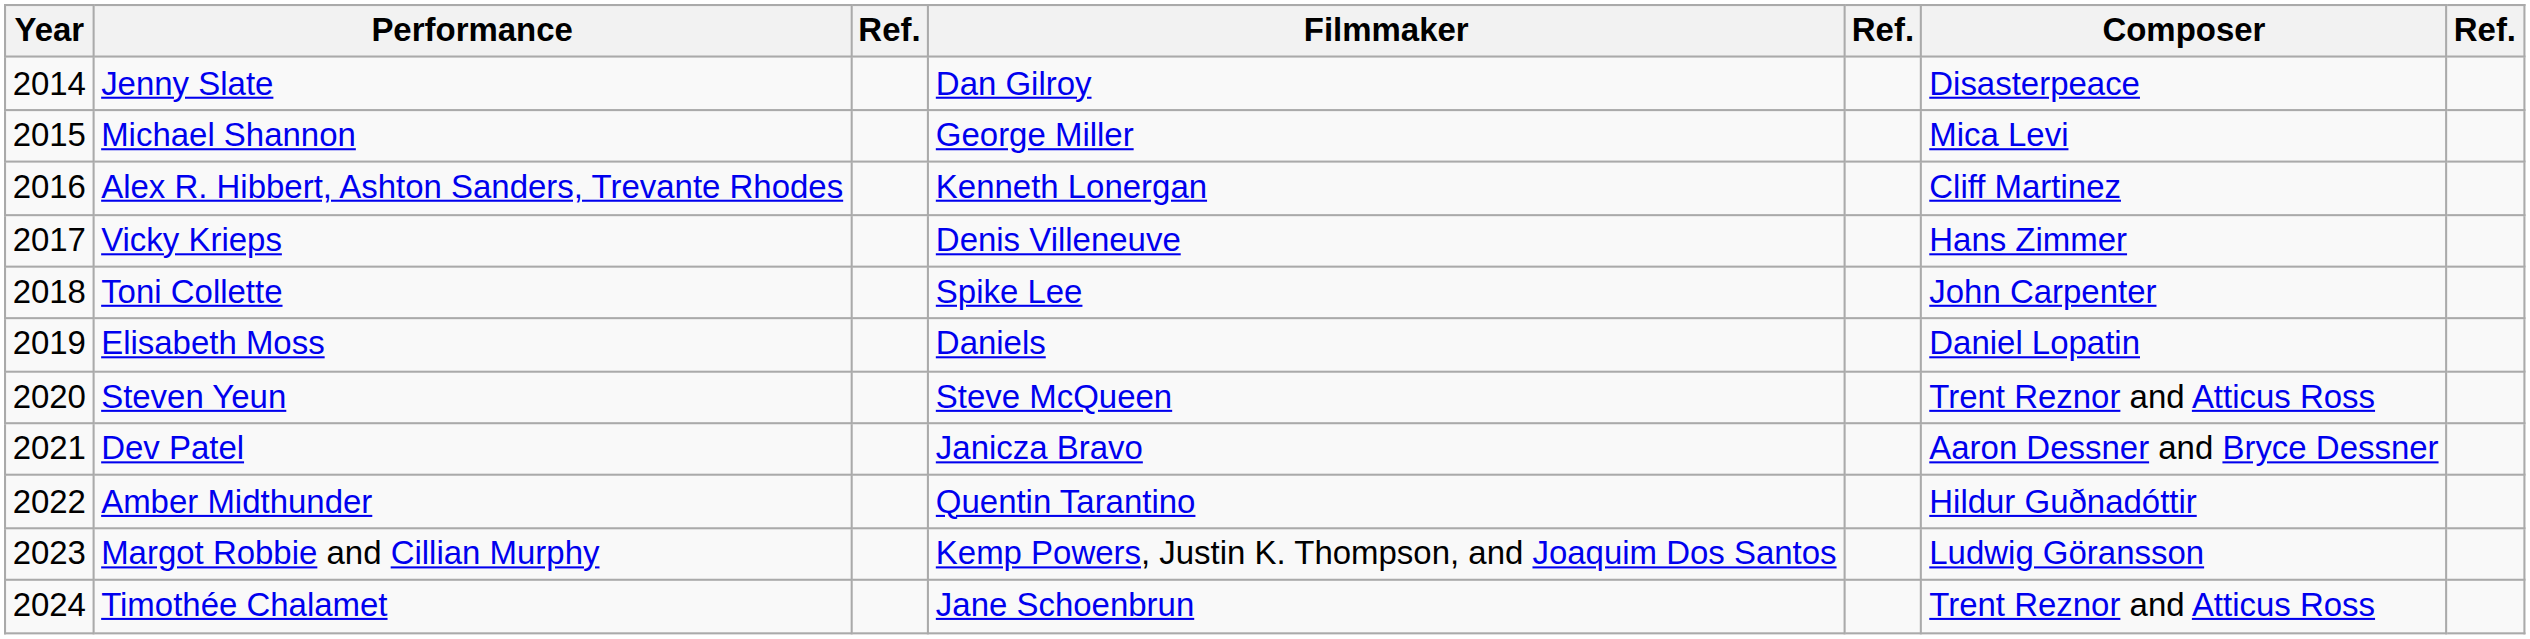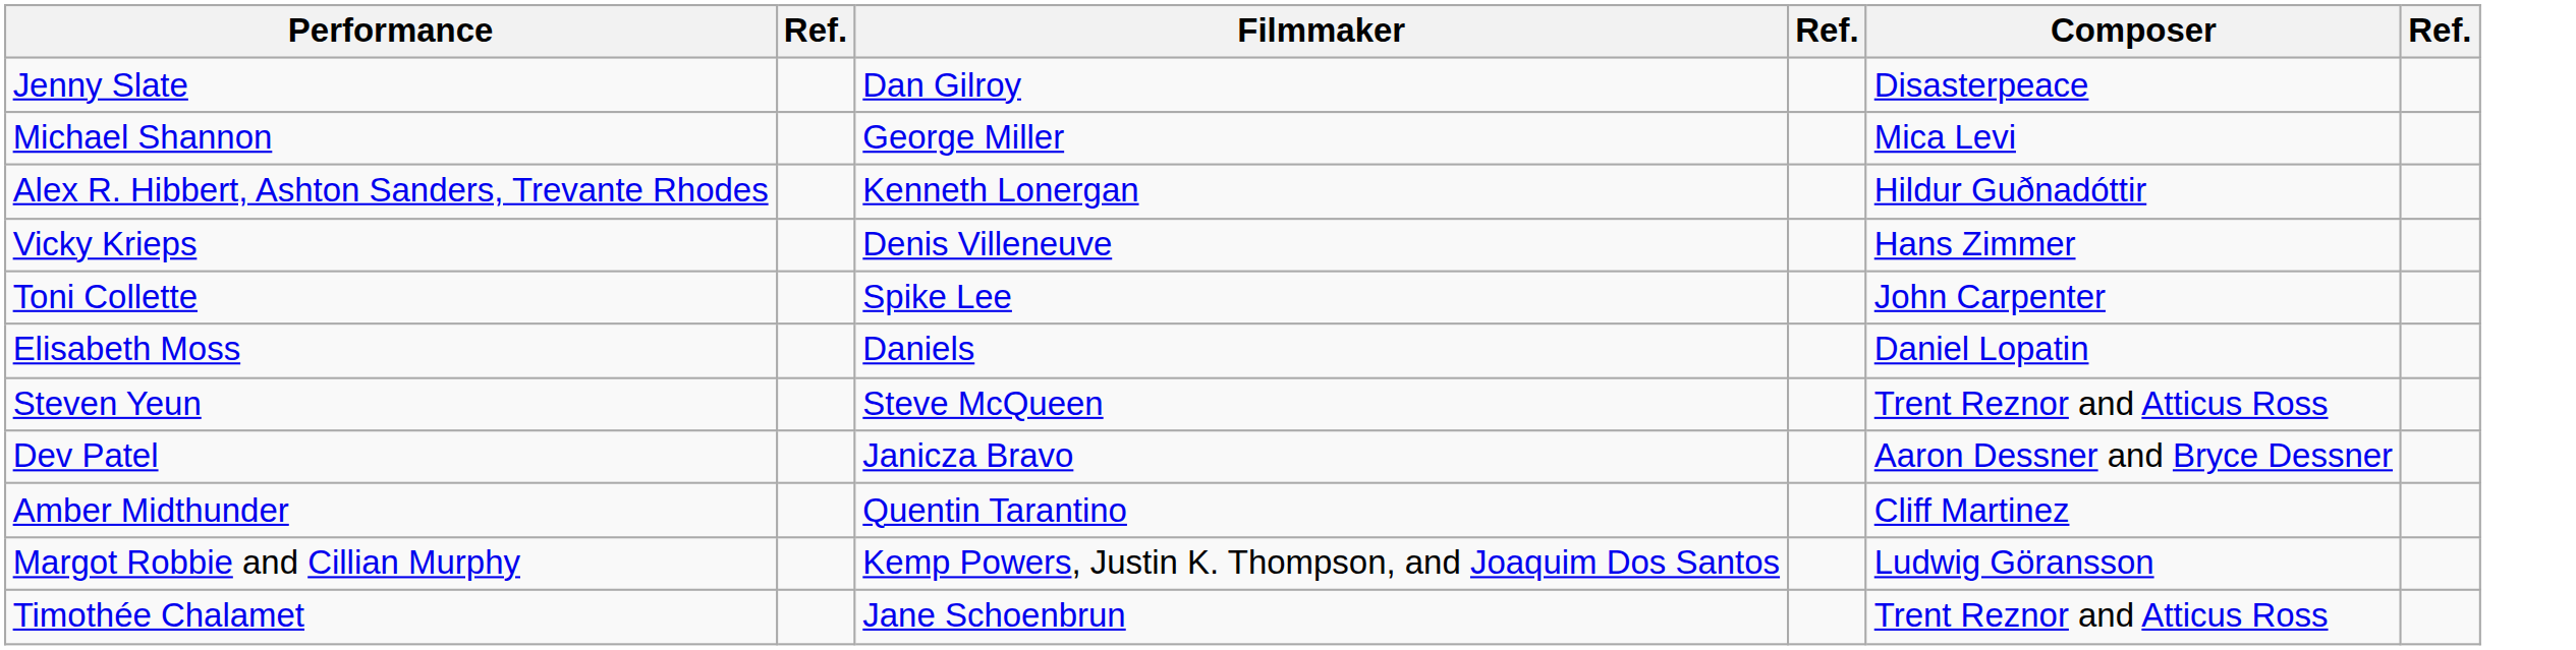- column: Year | 2014 | 2015 | 2016 | 2017 | 2018 | 2019 | 2020 | 2021 | 2022 | 2023 | 2024
Alex R. Hibbert, Ashton Sanders, Trevante Rhodes | Composer: Cliff Martinez -> Hildur Guðnadóttir
Amber Midthunder | Composer: Hildur Guðnadóttir -> Cliff Martinez
